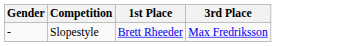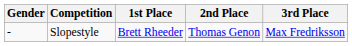+ column: 2nd Place | Thomas Genon
